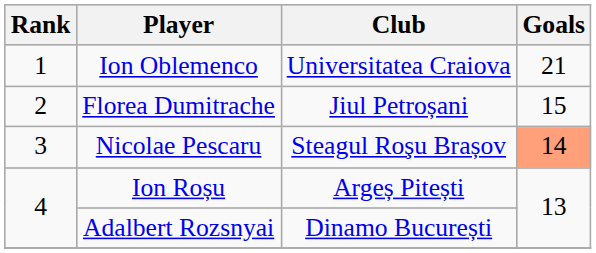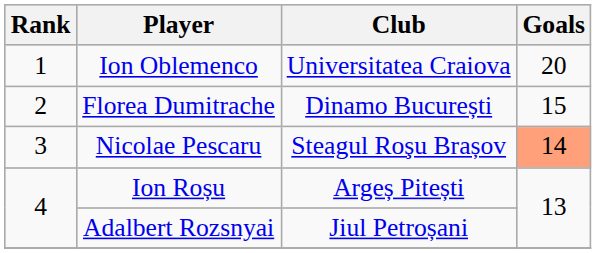Ion Oblemenco | Goals: 21 -> 20
Florea Dumitrache | Club: Jiul Petroșani -> Dinamo București
Adalbert Rozsnyai | Club: Dinamo București -> Jiul Petroșani
